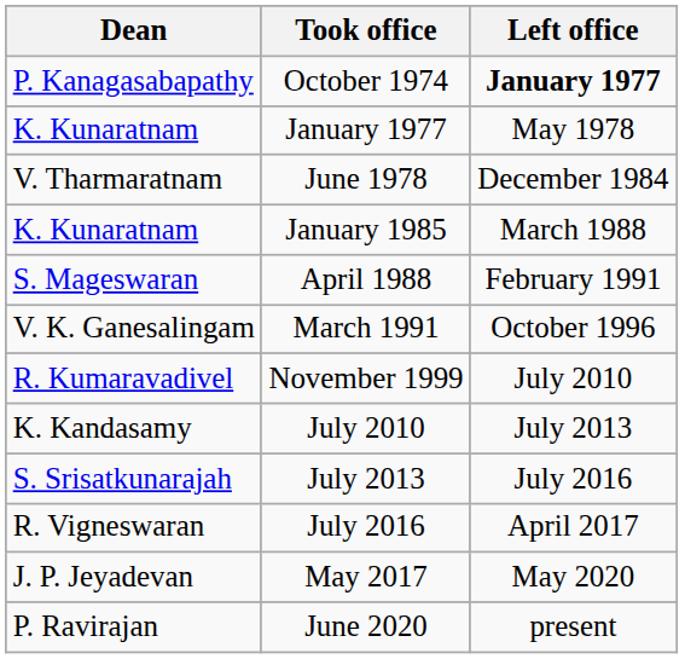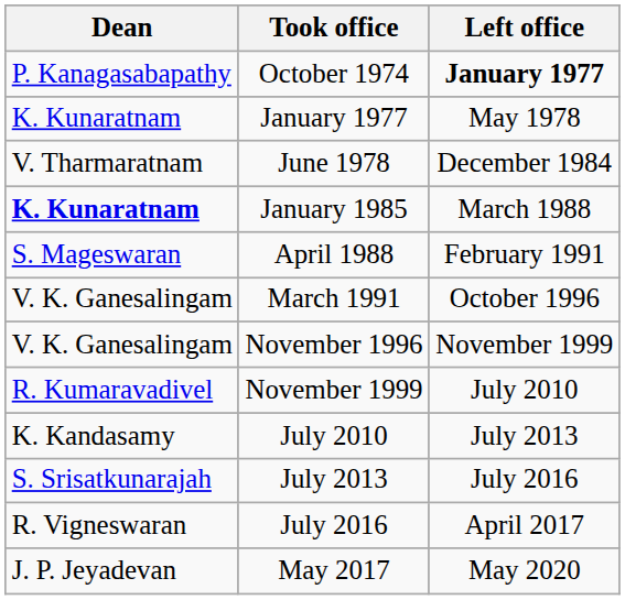January 1985 | Dean: normal -> bold
+ row: V. K. Ganesalingam | November 1996 | November 1999
- row: P. Ravirajan | June 2020 | present
